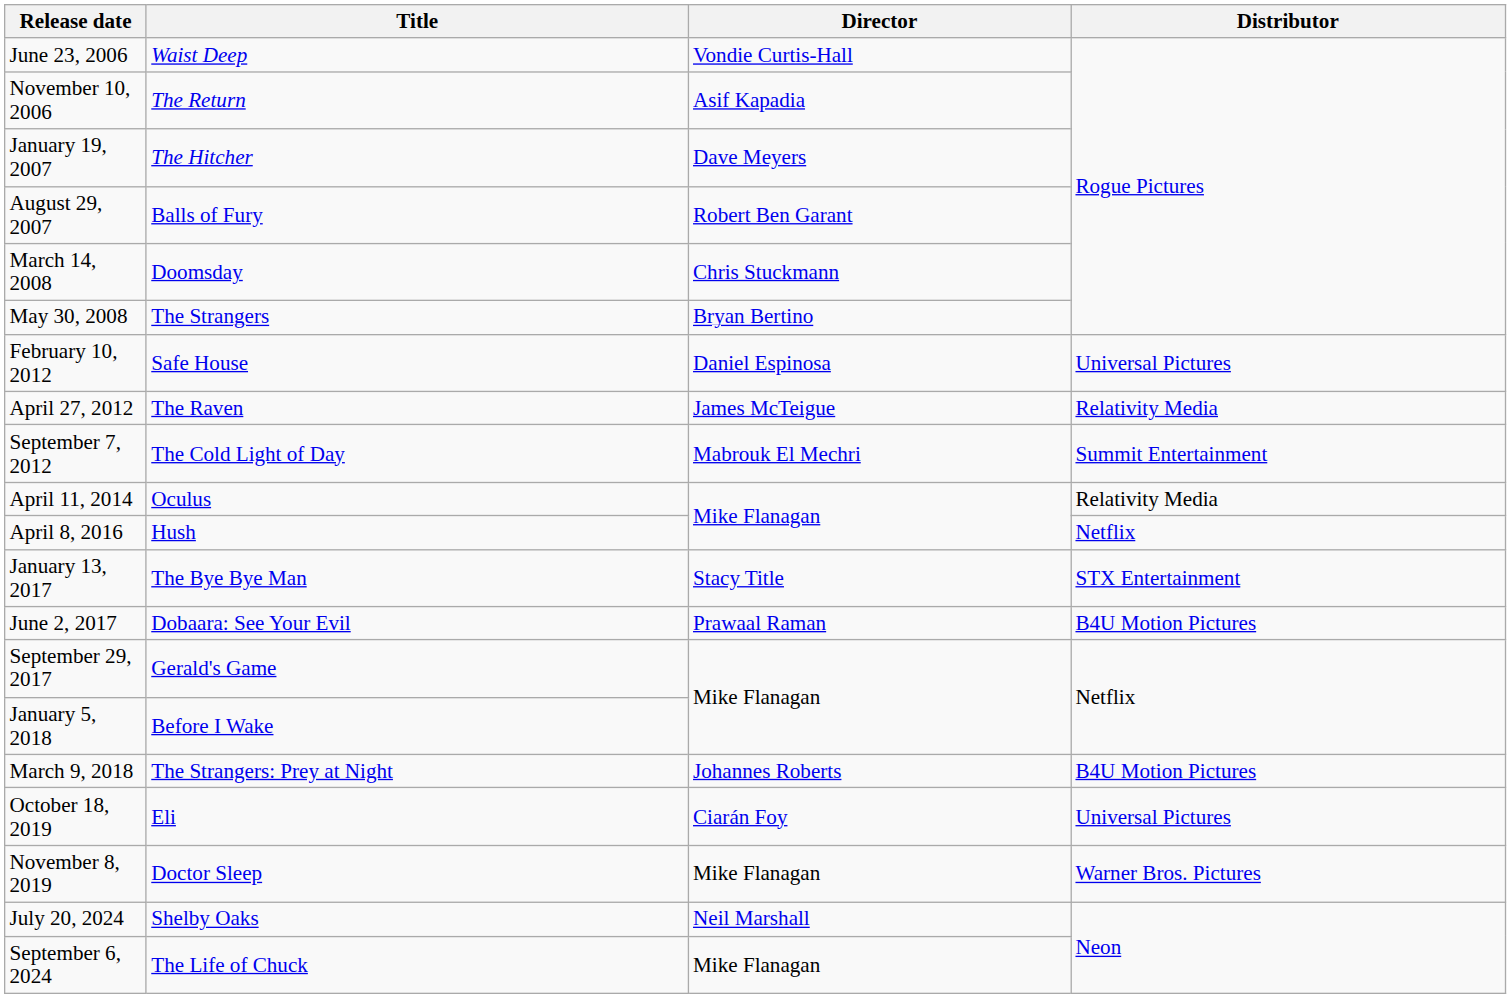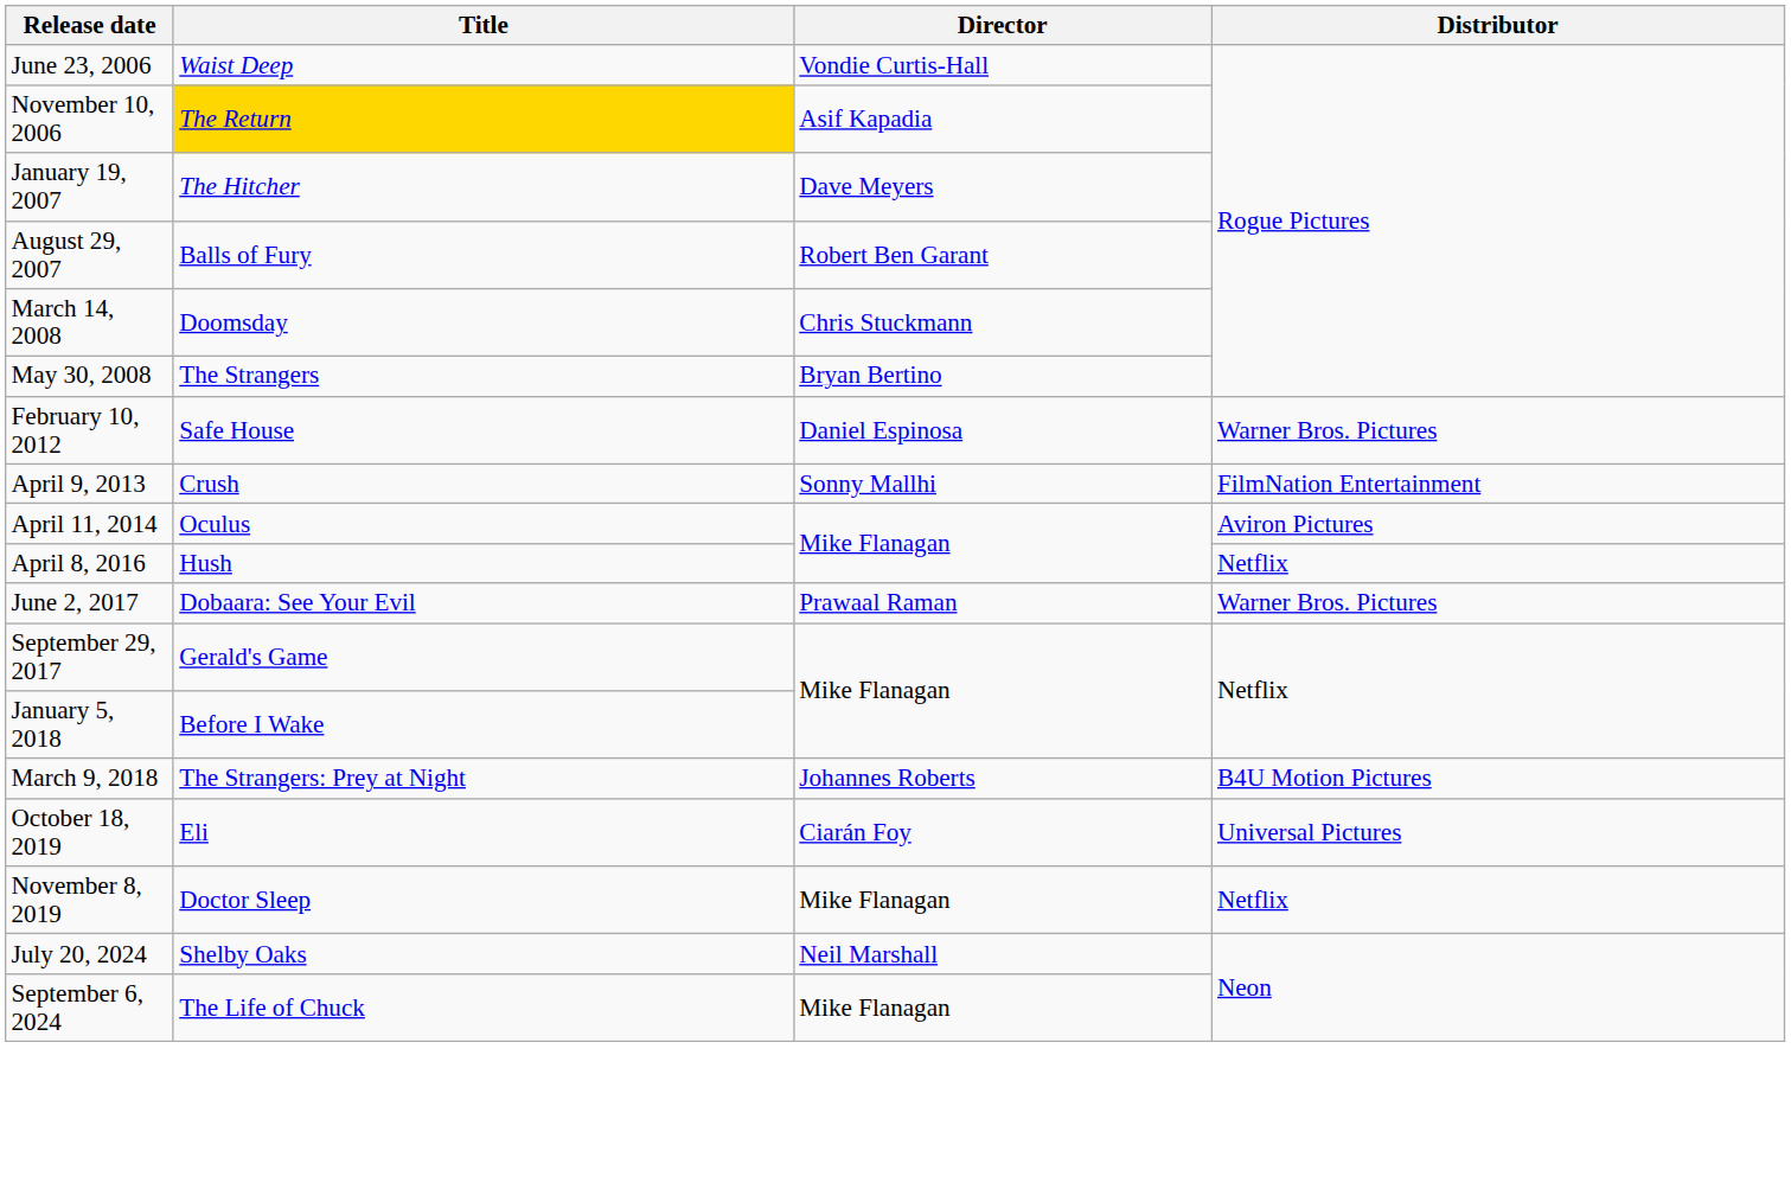November 10, 2006 | Title: no background -> gold background
February 10, 2012 | Distributor: Universal Pictures -> Warner Bros. Pictures
- row: April 27, 2012 | The Raven | James McTeigue | Relativity Media
- row: September 7, 2012 | The Cold Light of Day | Mabrouk El Mechri | Summit Entertainment
+ row: April 9, 2013 | Crush | Sonny Mallhi | FilmNation Entertainment
April 11, 2014 | Distributor: Relativity Media -> Aviron Pictures
- row: January 13, 2017 | The Bye Bye Man | Stacy Title | STX Entertainment
June 2, 2017 | Distributor: B4U Motion Pictures -> Warner Bros. Pictures
November 8, 2019 | Distributor: Warner Bros. Pictures -> Netflix
